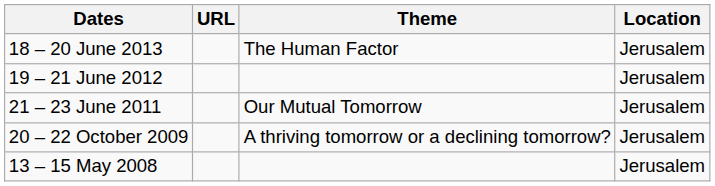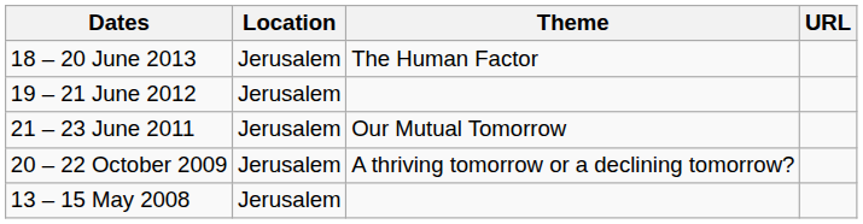columns swapped: Location <-> URL
